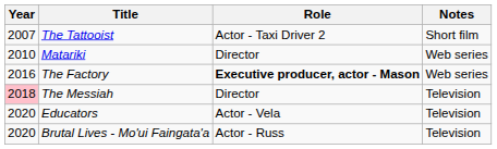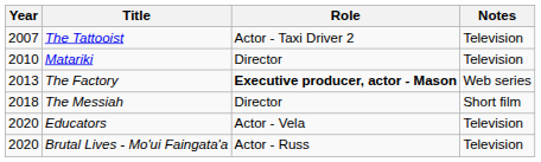The Tattooist | Notes: Short film -> Television
Matariki | Notes: Web series -> Television
The Factory | Year: 2016 -> 2013
The Messiah | Year: pink background -> no background
The Messiah | Notes: Television -> Short film
